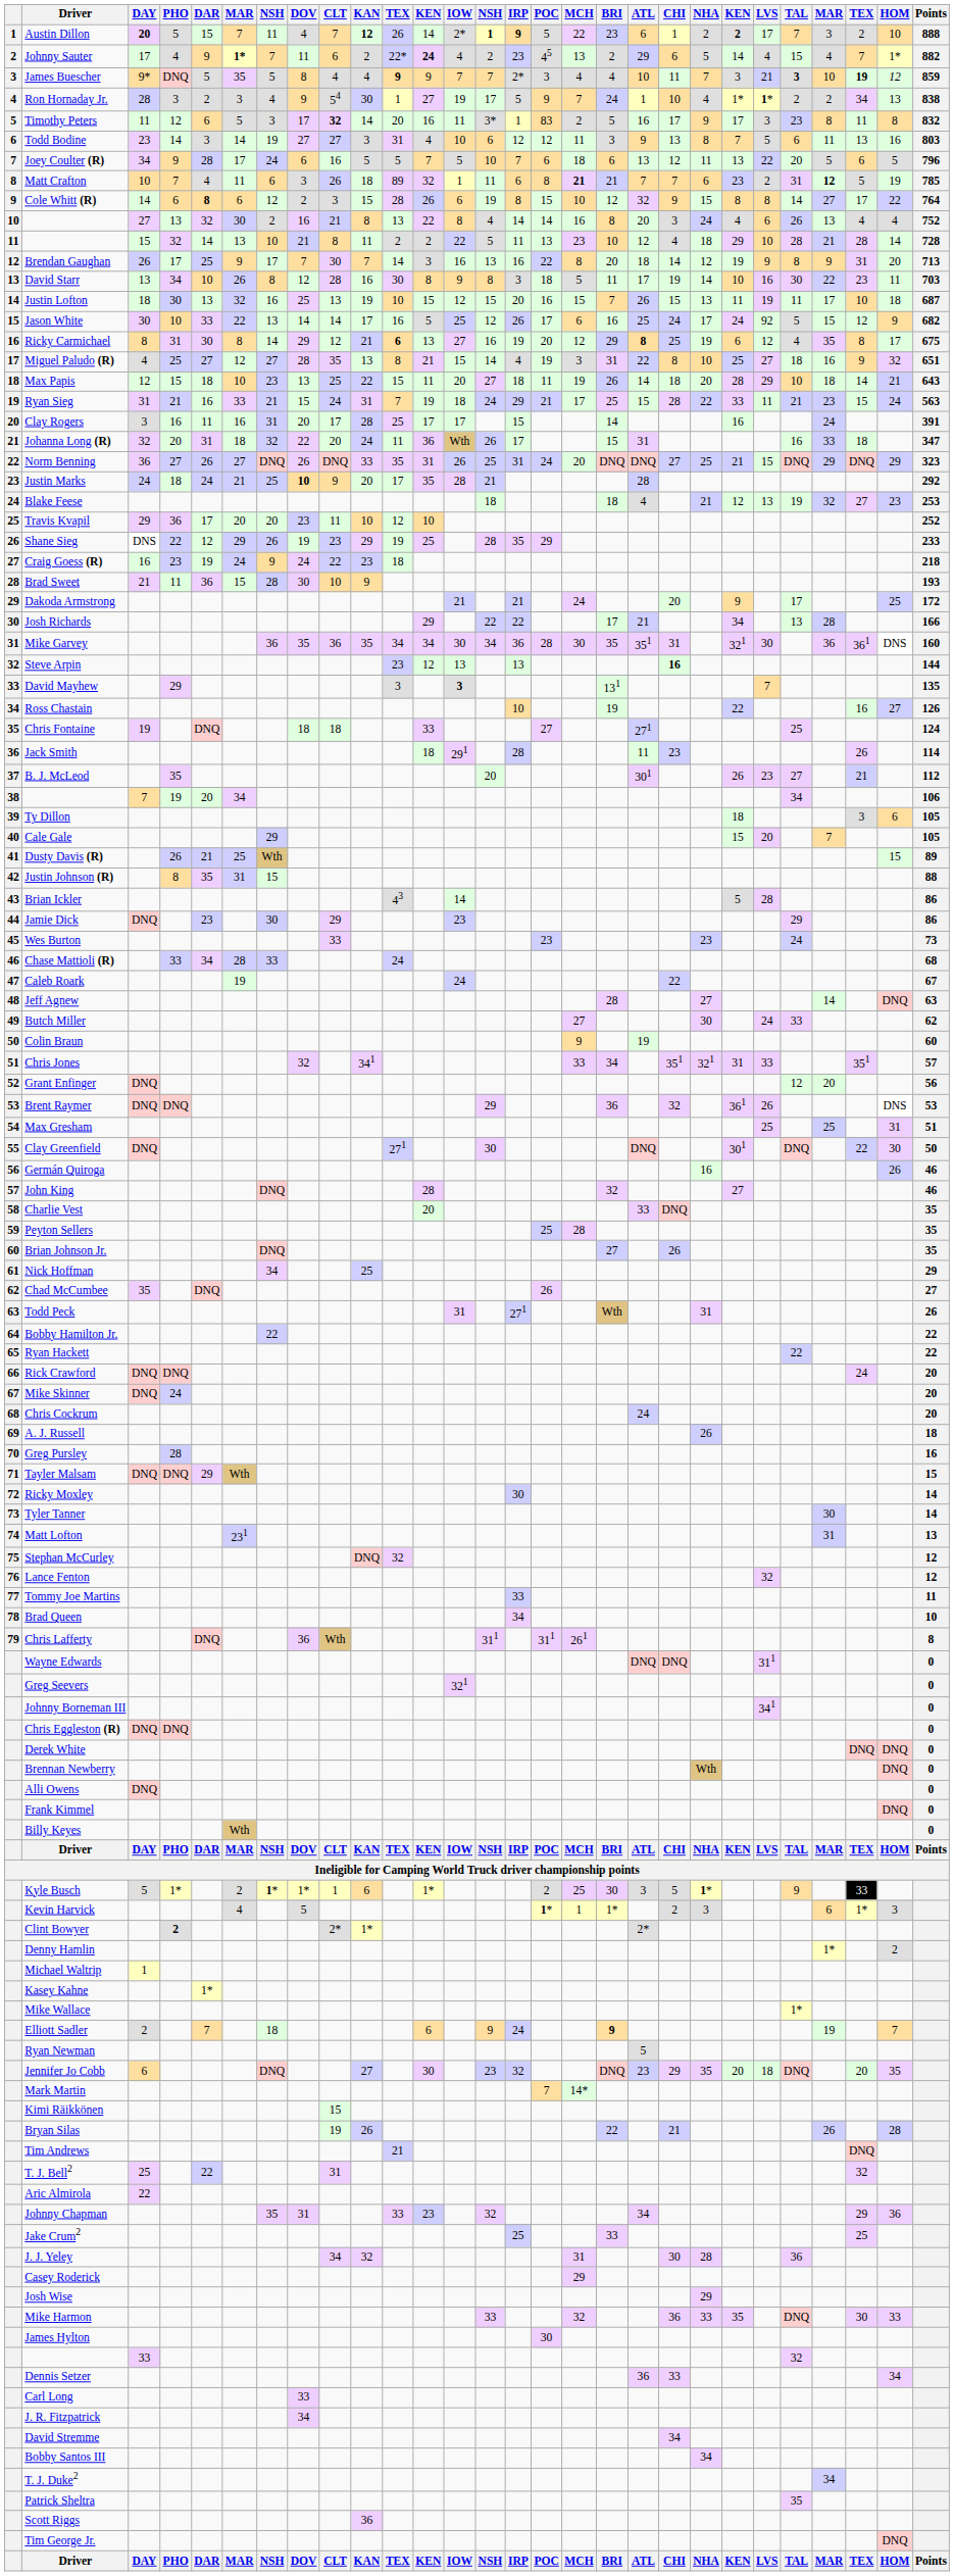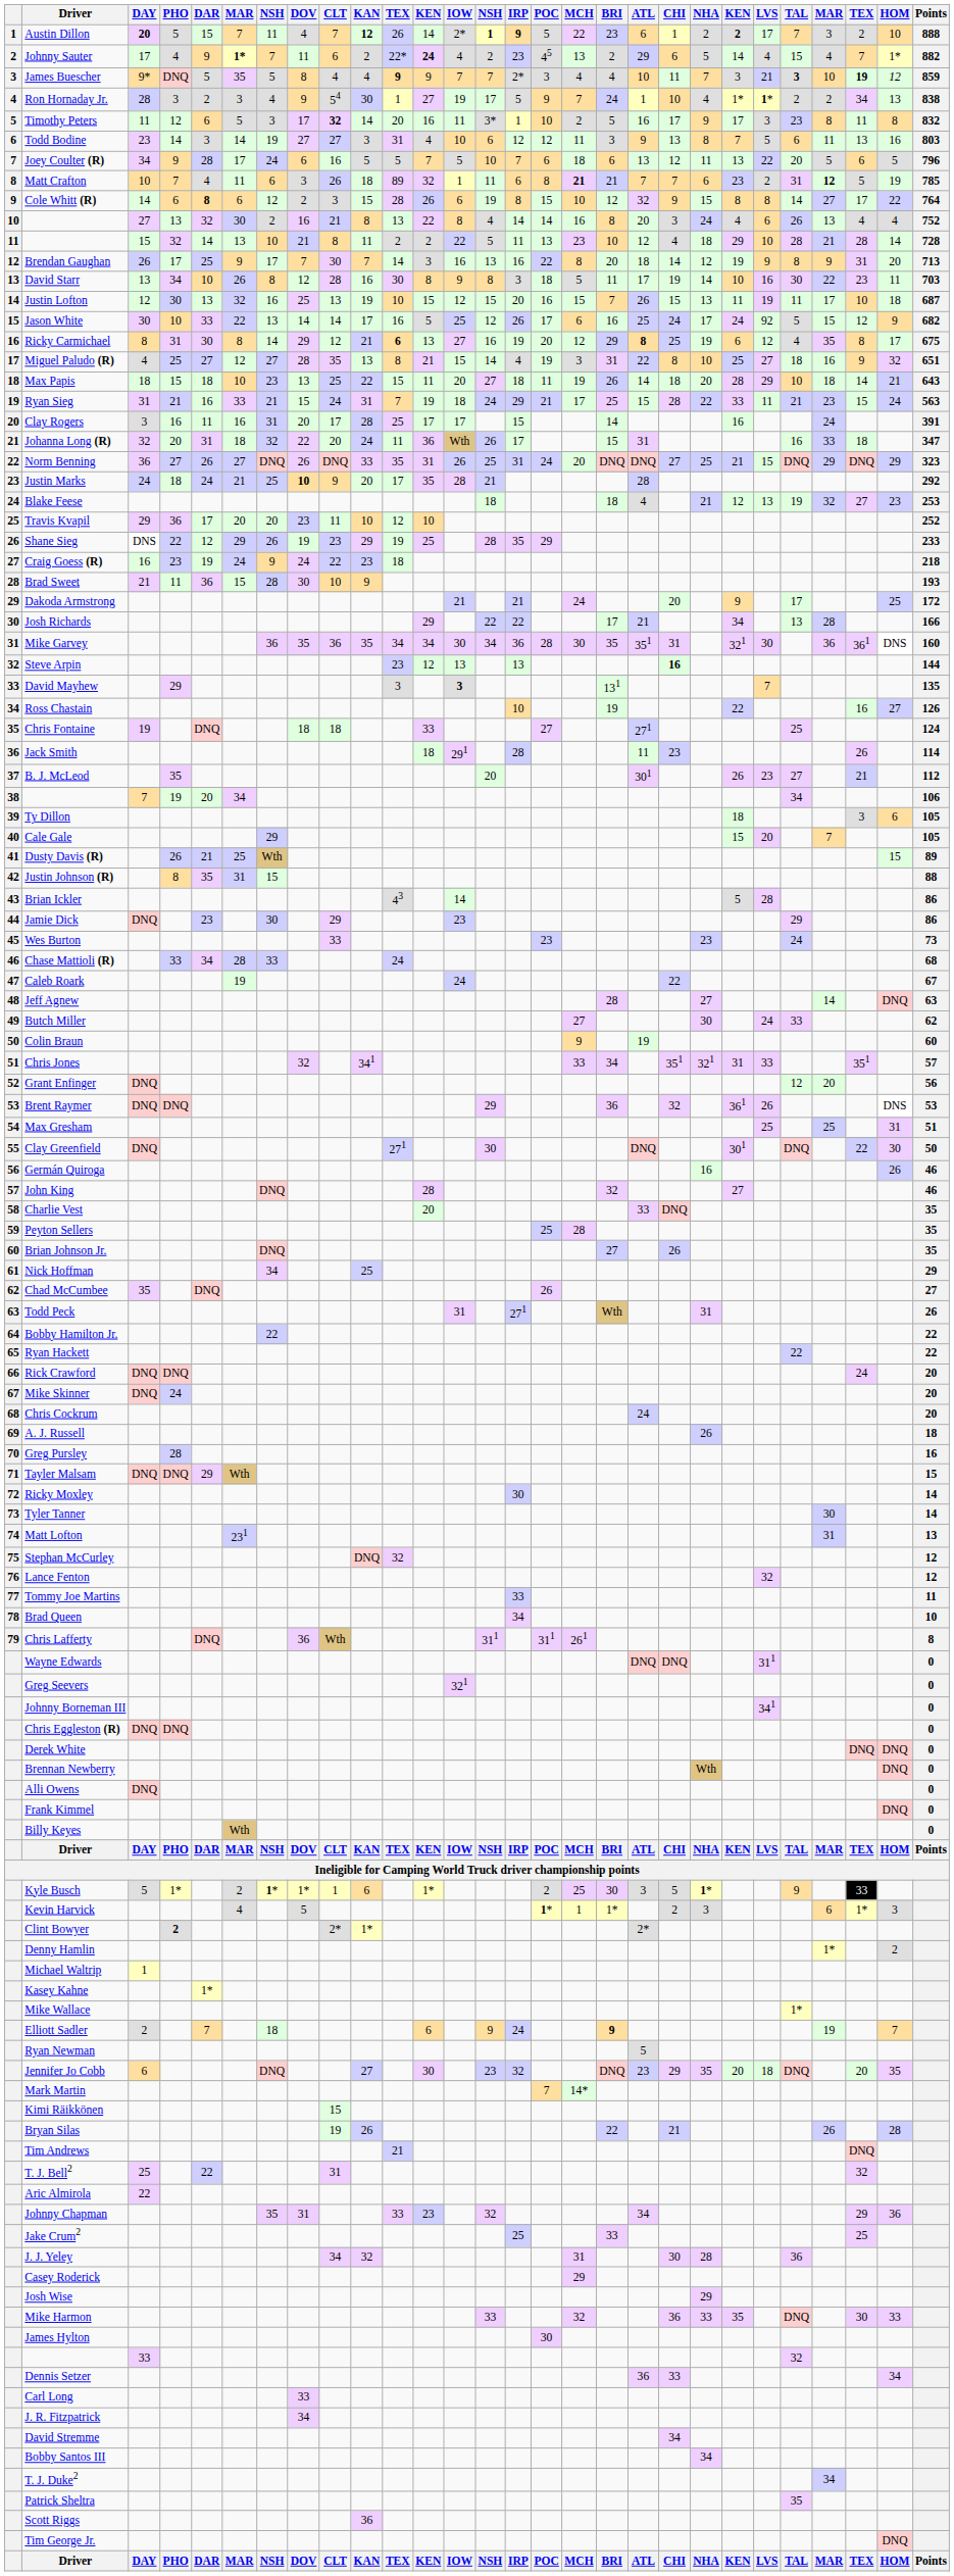Timothy Peters | POC: 83 -> 10
Justin Lofton | DAY: 18 -> 12
Max Papis | DAY: 12 -> 18
